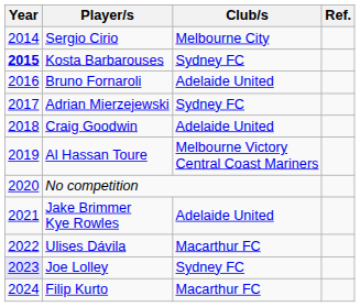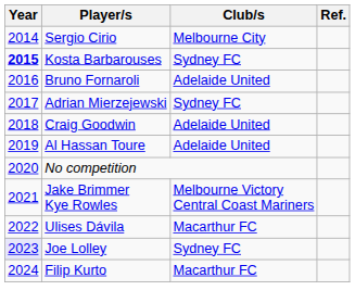Al Hassan Toure | Club/s: Melbourne Victory Central Coast Mariners -> Adelaide United
Jake Brimmer Kye Rowles | Club/s: Adelaide United -> Melbourne Victory Central Coast Mariners
